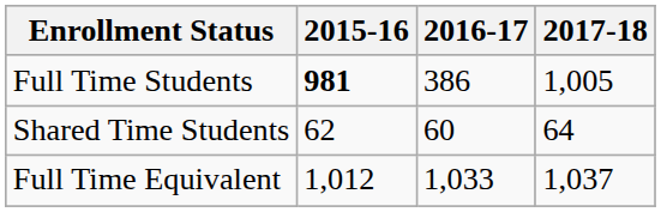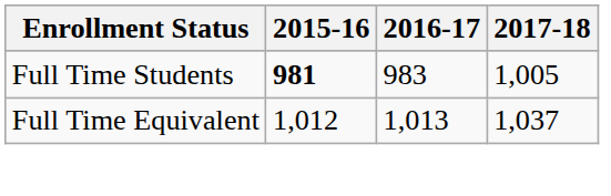Full Time Students | 2016-17: 386 -> 983
- row: Shared Time Students | 62 | 60 | 64
Full Time Equivalent | 2016-17: 1,033 -> 1,013
